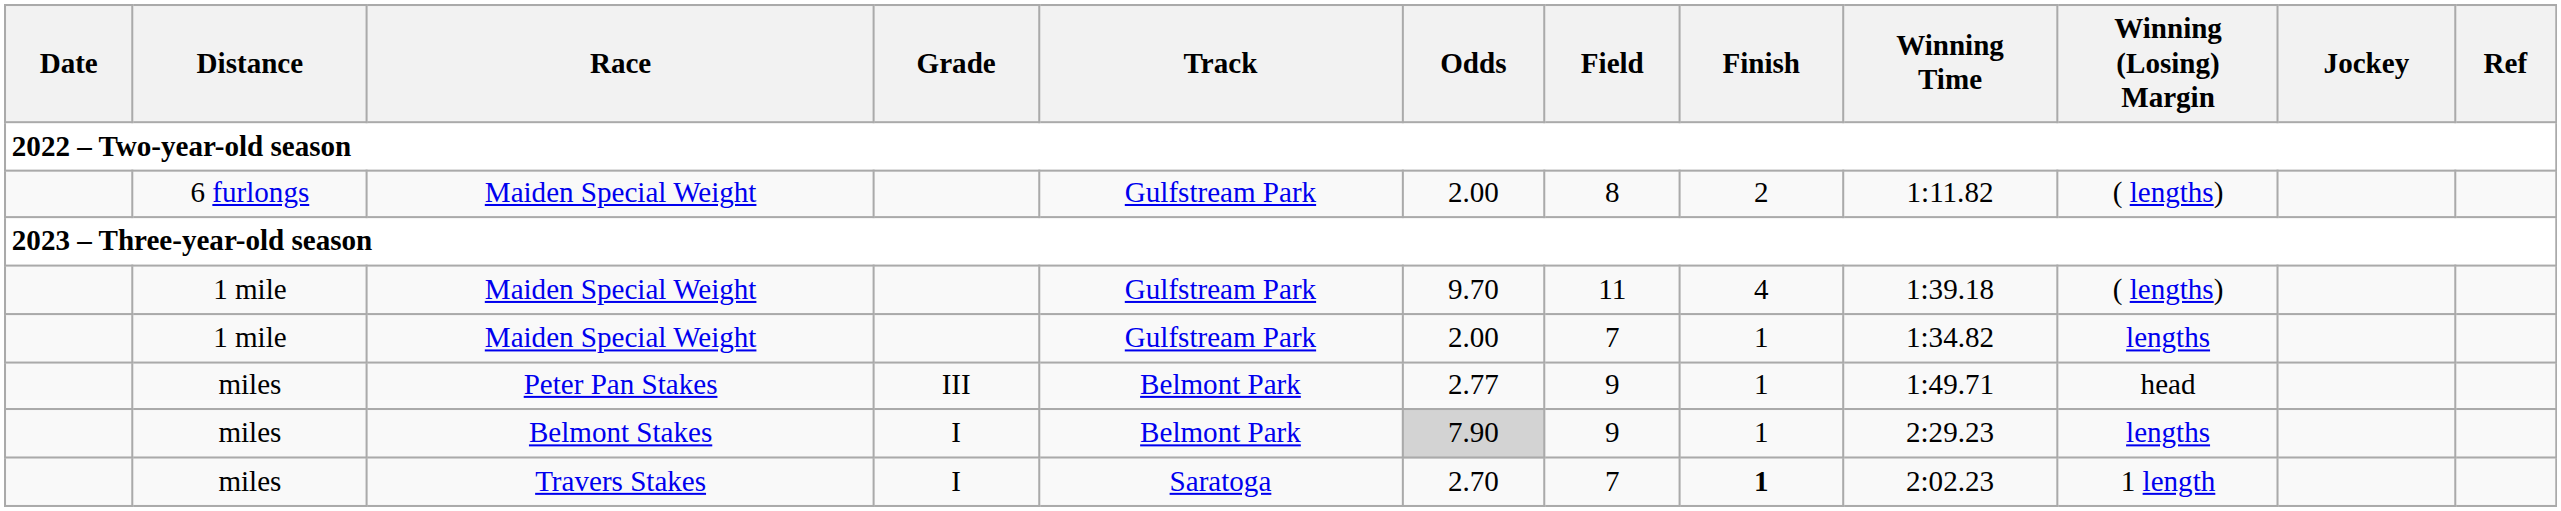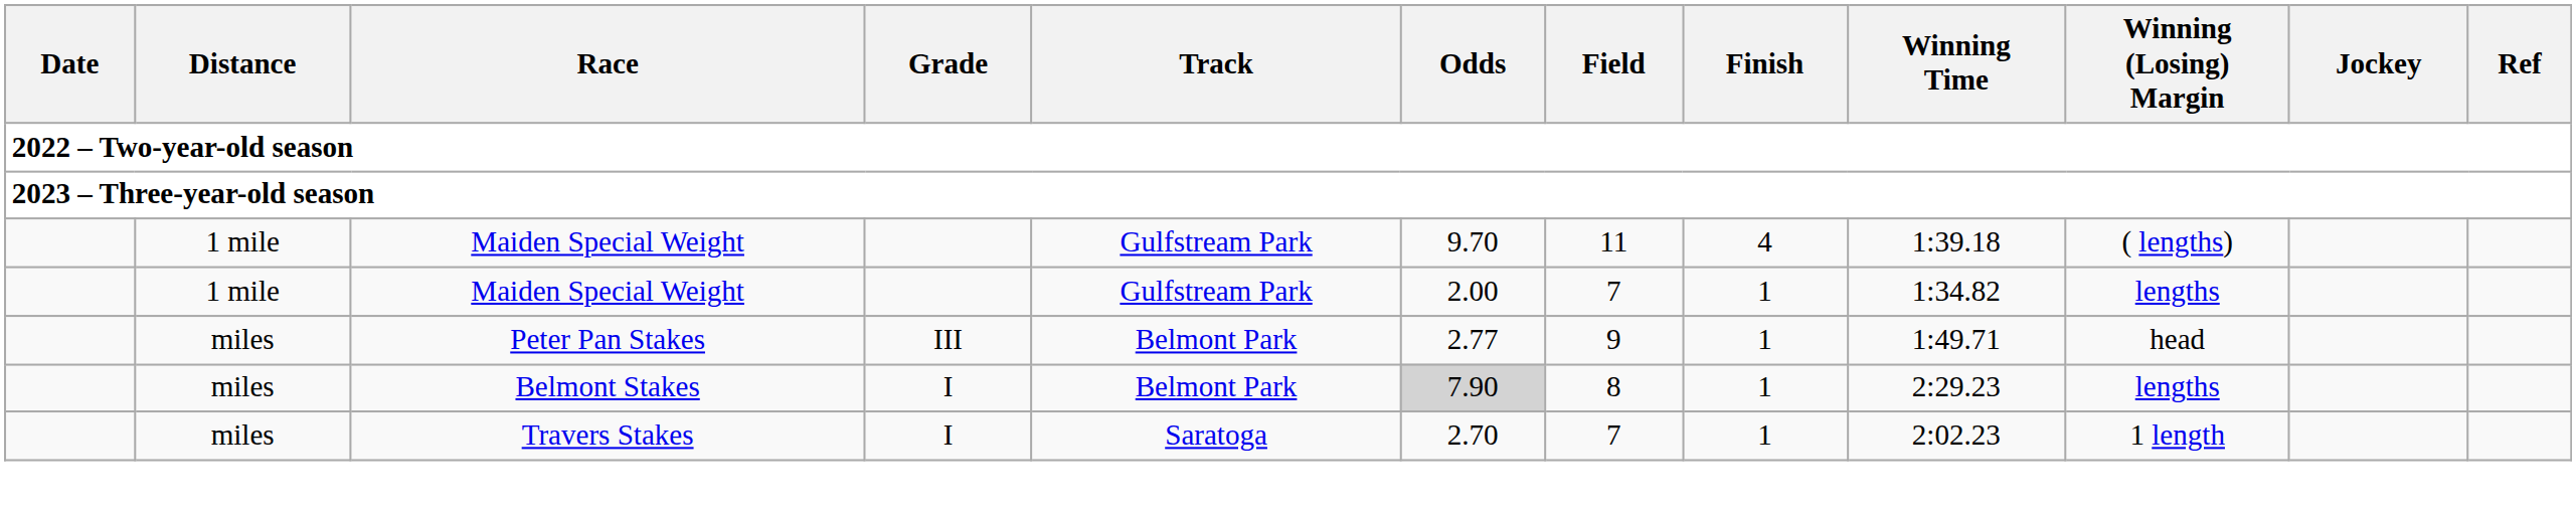- row: 6 furlongs | Maiden Special Weight | Gulfstream Park | 2.00 | 8 | 2 | 1:11.82 | ( lengths)
Belmont Stakes | Field: 9 -> 8
Travers Stakes | Finish: bold -> normal
